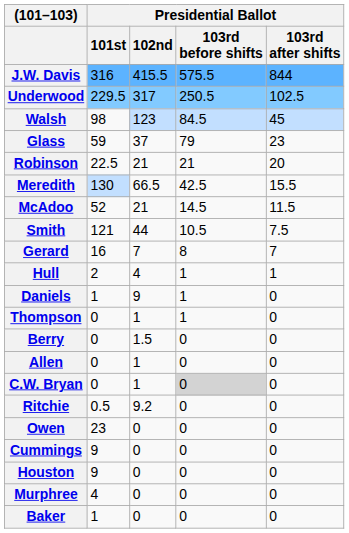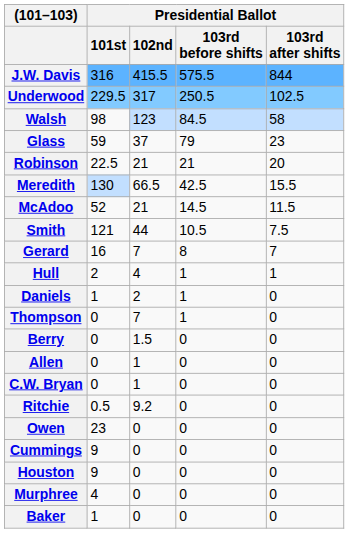Walsh | Presidential Ballot / 103rd after shifts: 45 -> 58
Daniels | Presidential Ballot / 102nd: 9 -> 2
Thompson | Presidential Ballot / 102nd: 1 -> 7
C.W. Bryan | Presidential Ballot / 103rd before shifts: lightgrey background -> no background
